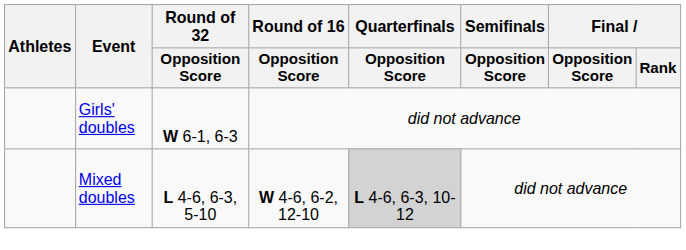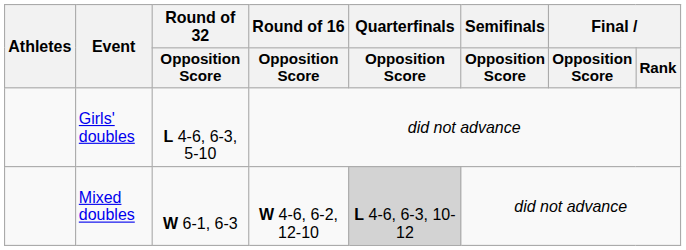Girls' doubles | Round of 32 / Opposition Score: W 6-1, 6-3 -> L 4-6, 6-3, 5-10
Mixed doubles | Round of 32 / Opposition Score: L 4-6, 6-3, 5-10 -> W 6-1, 6-3
